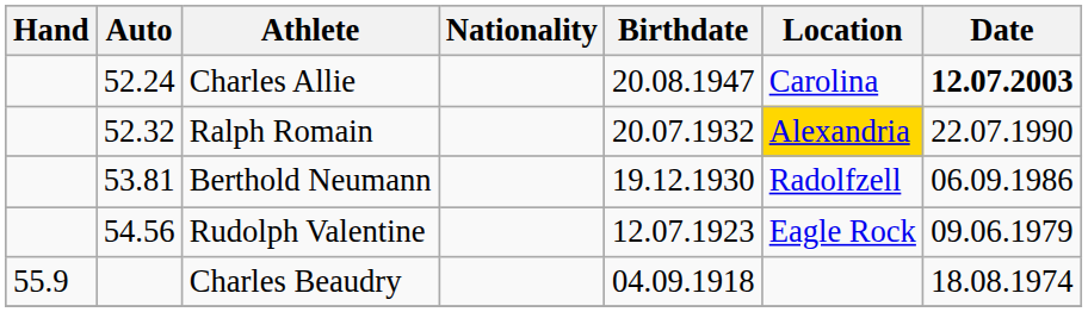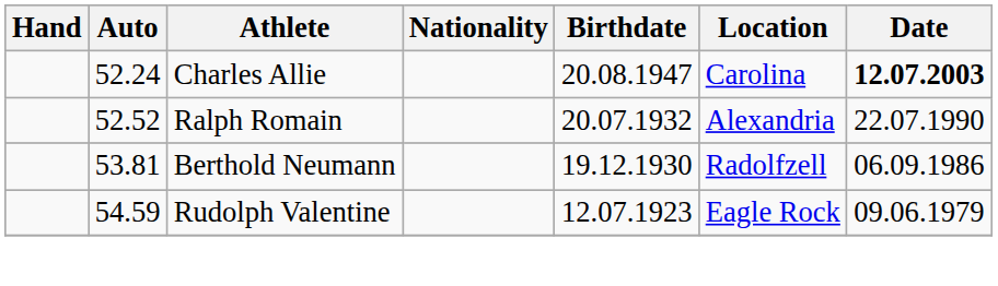Ralph Romain | Auto: 52.32 -> 52.52
Ralph Romain | Location: gold background -> no background
Rudolph Valentine | Auto: 54.56 -> 54.59
- row: 55.9 | Charles Beaudry | 04.09.1918 | 18.08.1974
